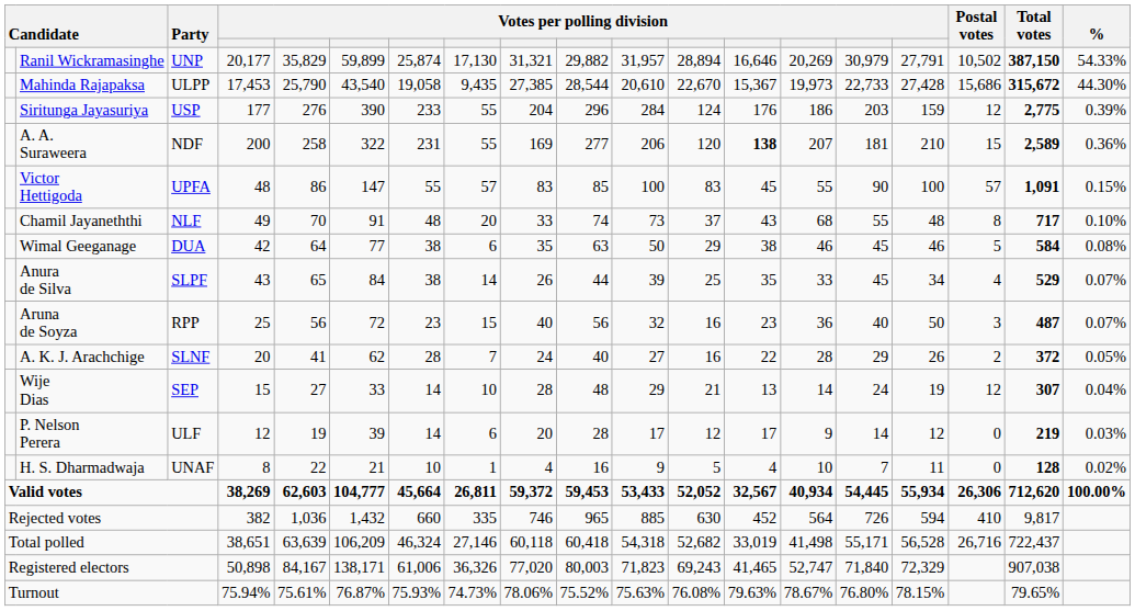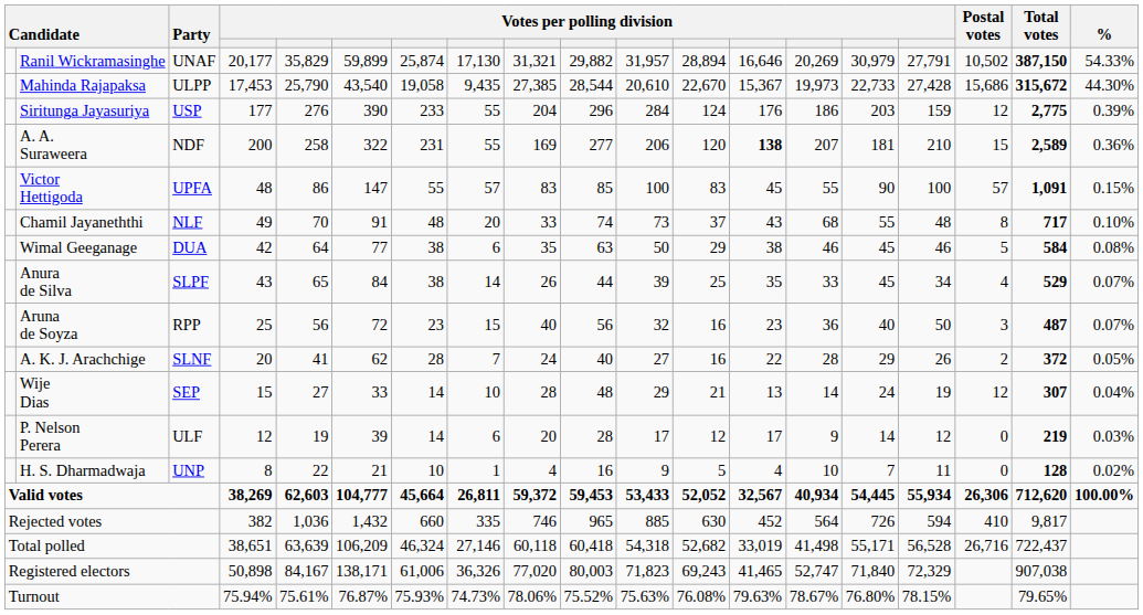Ranil Wickramasinghe | Party: UNP -> UNAF
H. S. Dharmadwaja | Party: UNAF -> UNP
